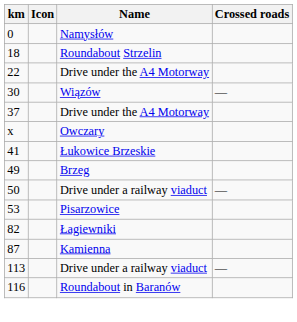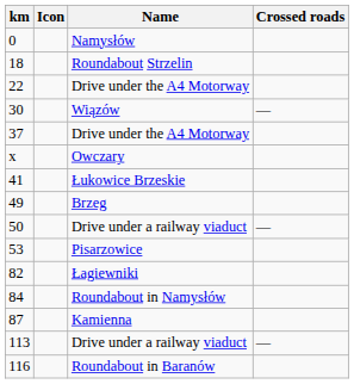+ row: 84 | Roundabout in Namysłów
